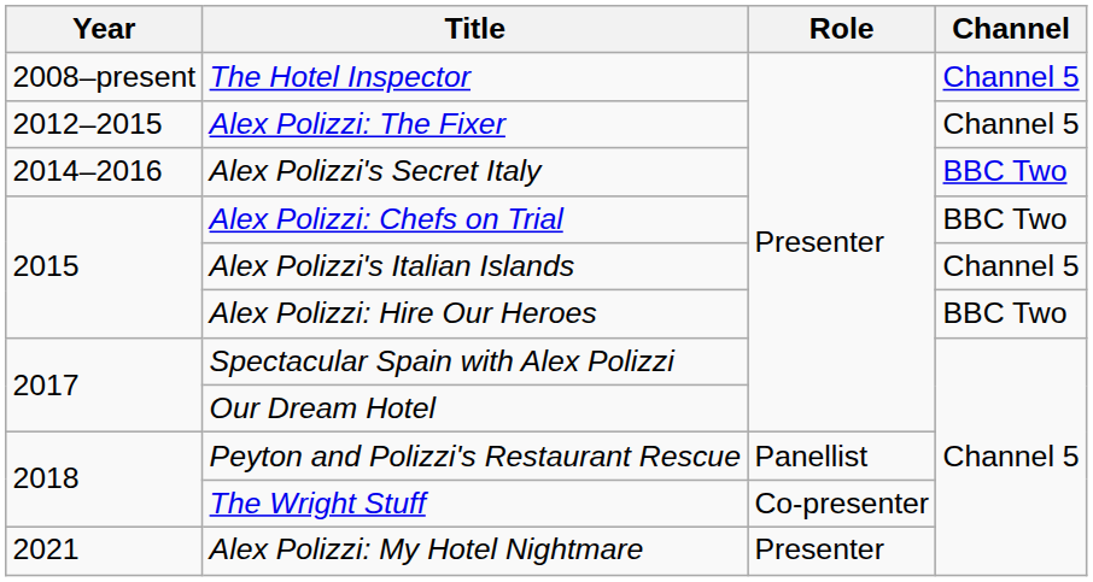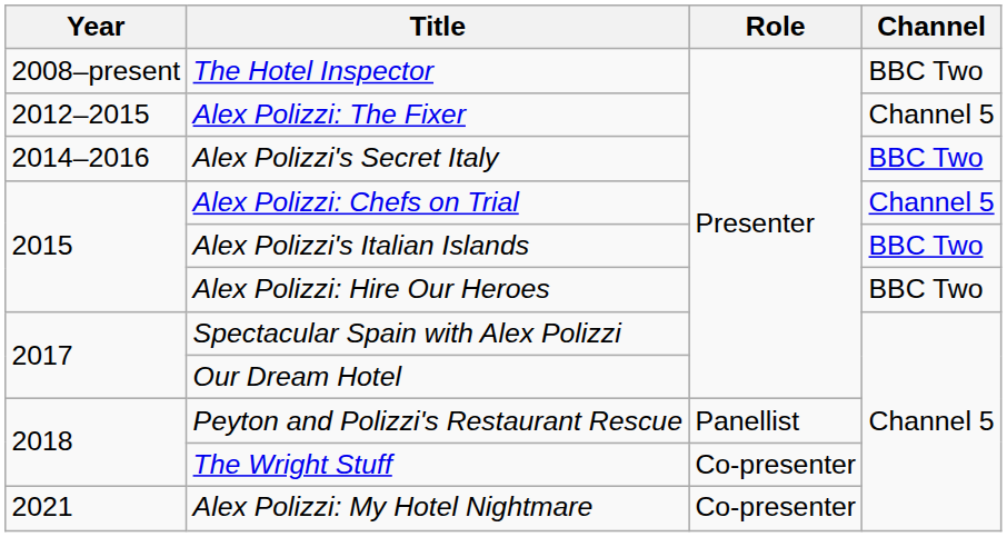The Hotel Inspector | Channel: Channel 5 -> BBC Two
Alex Polizzi: Chefs on Trial | Channel: BBC Two -> Channel 5
Alex Polizzi's Italian Islands | Channel: Channel 5 -> BBC Two
Alex Polizzi: My Hotel Nightmare | Role: Presenter -> Co-presenter
